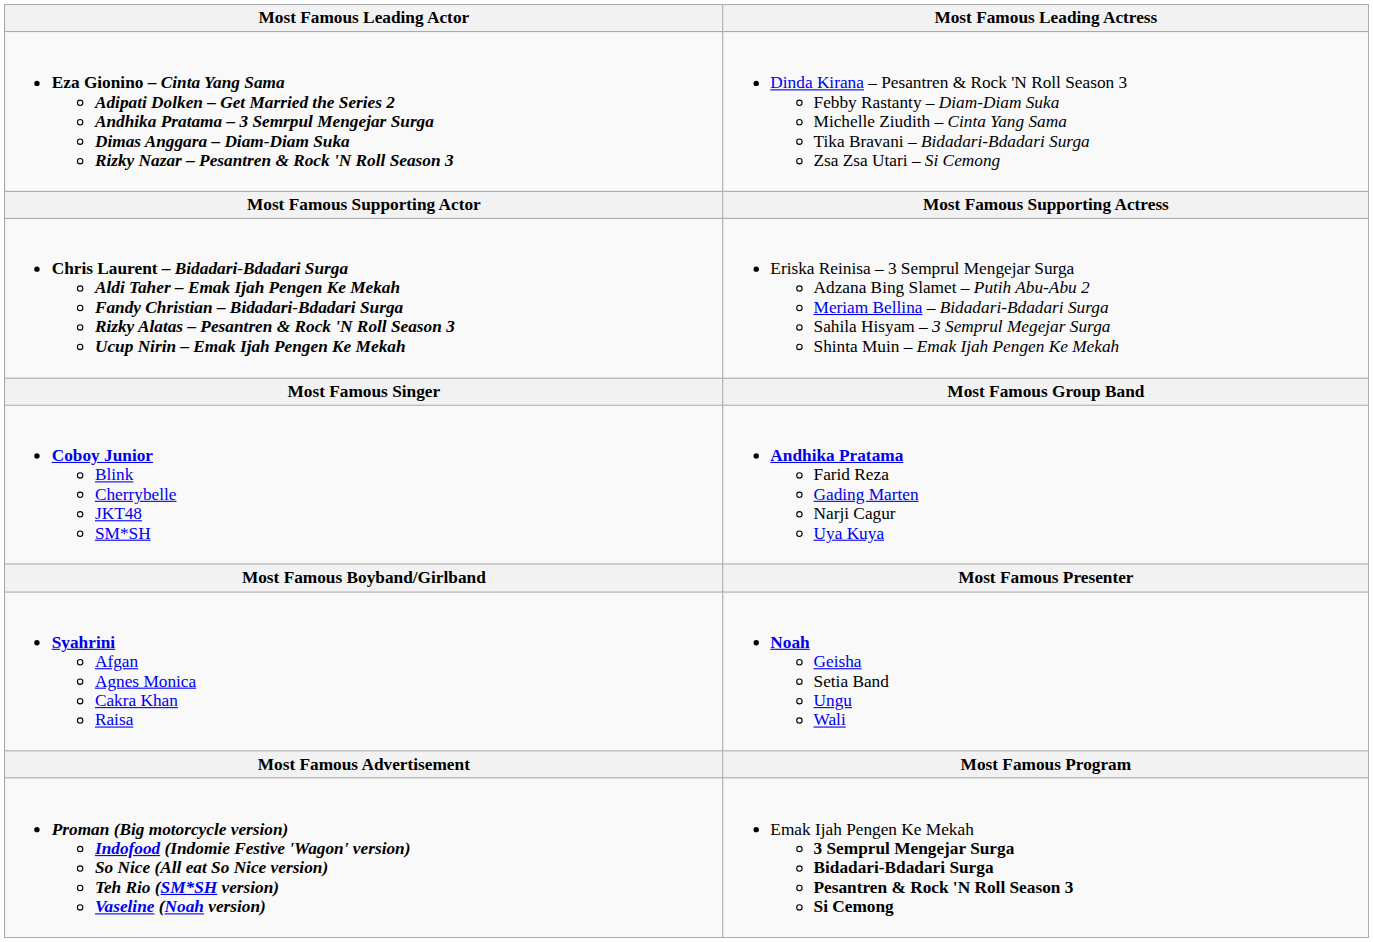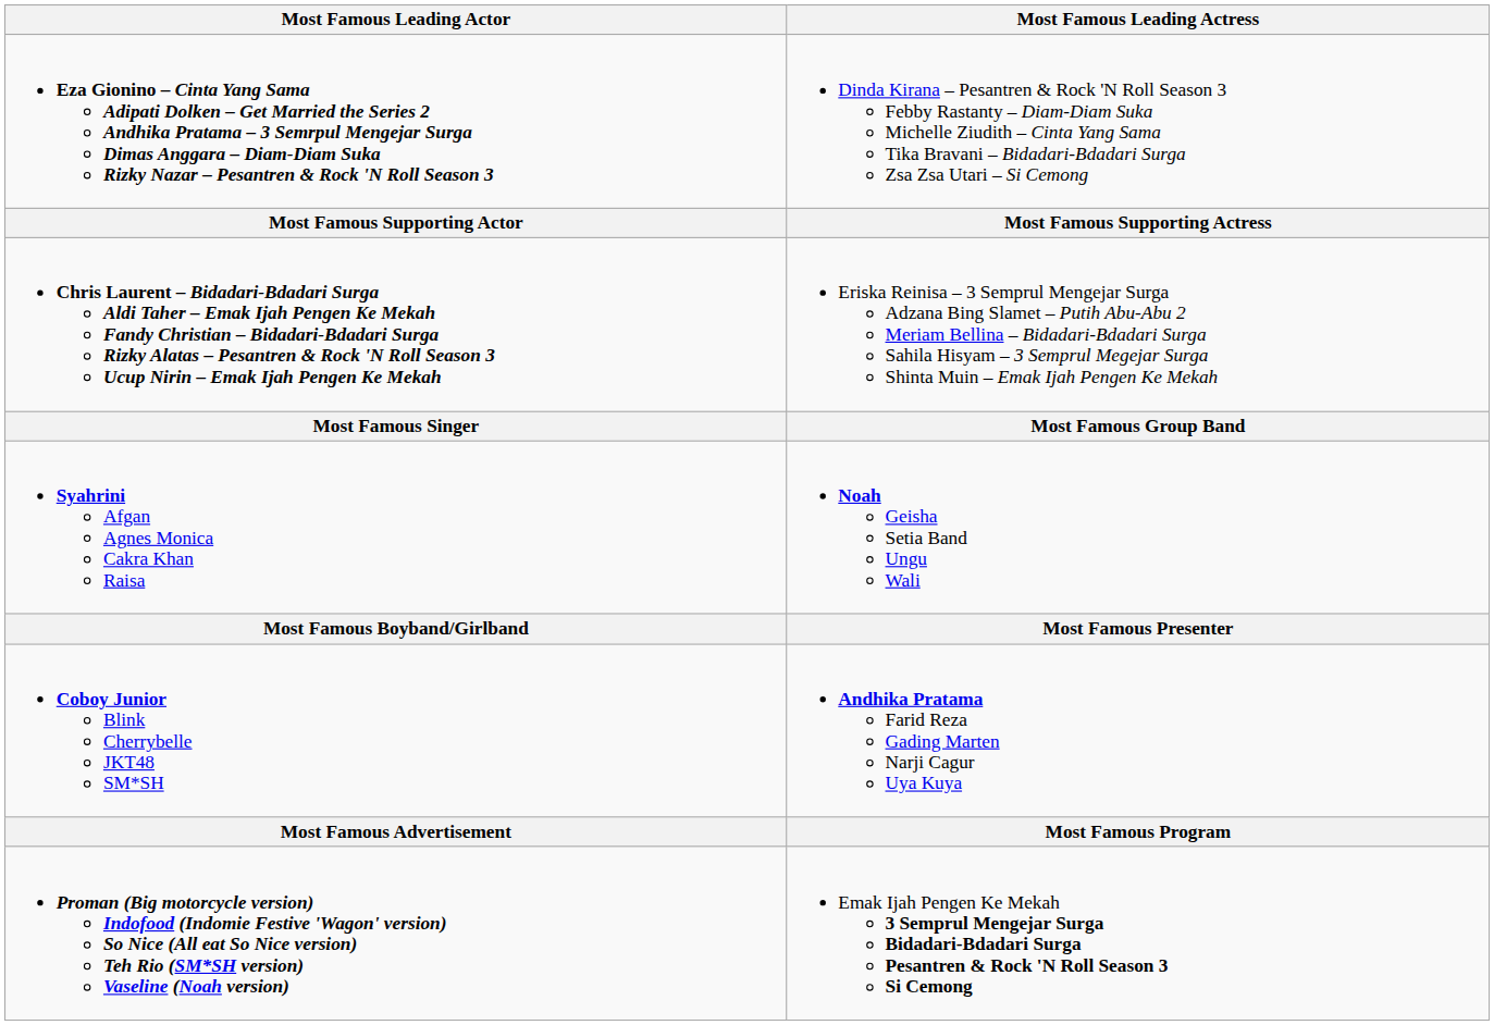rows swapped: Syahrini Afgan Agnes Monica Cakra Khan Raisa <-> Coboy Junior Blink Cherrybelle JKT48 SM*SH
